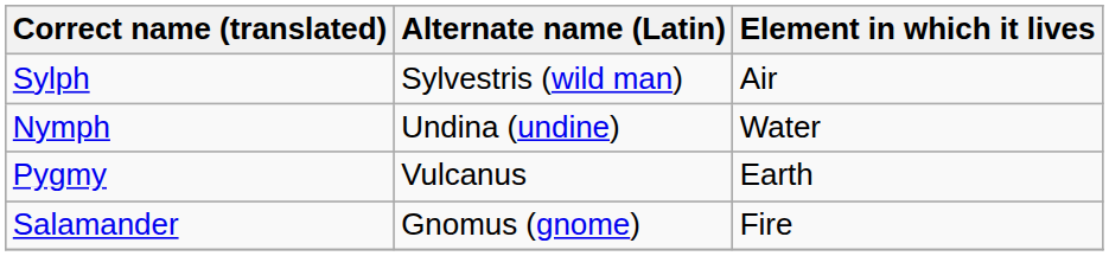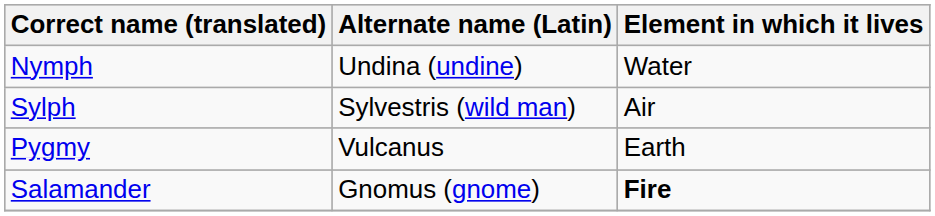rows swapped: Nymph <-> Sylph
Salamander | Element in which it lives: normal -> bold
